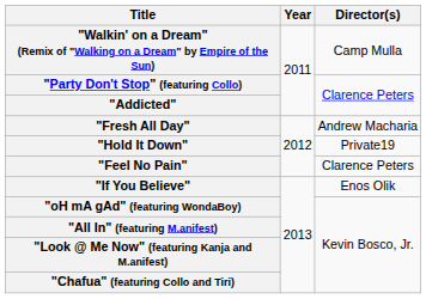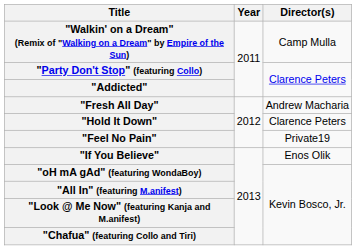"Hold It Down" | Director(s): Private19 -> Clarence Peters
"Feel No Pain" | Director(s): Clarence Peters -> Private19
